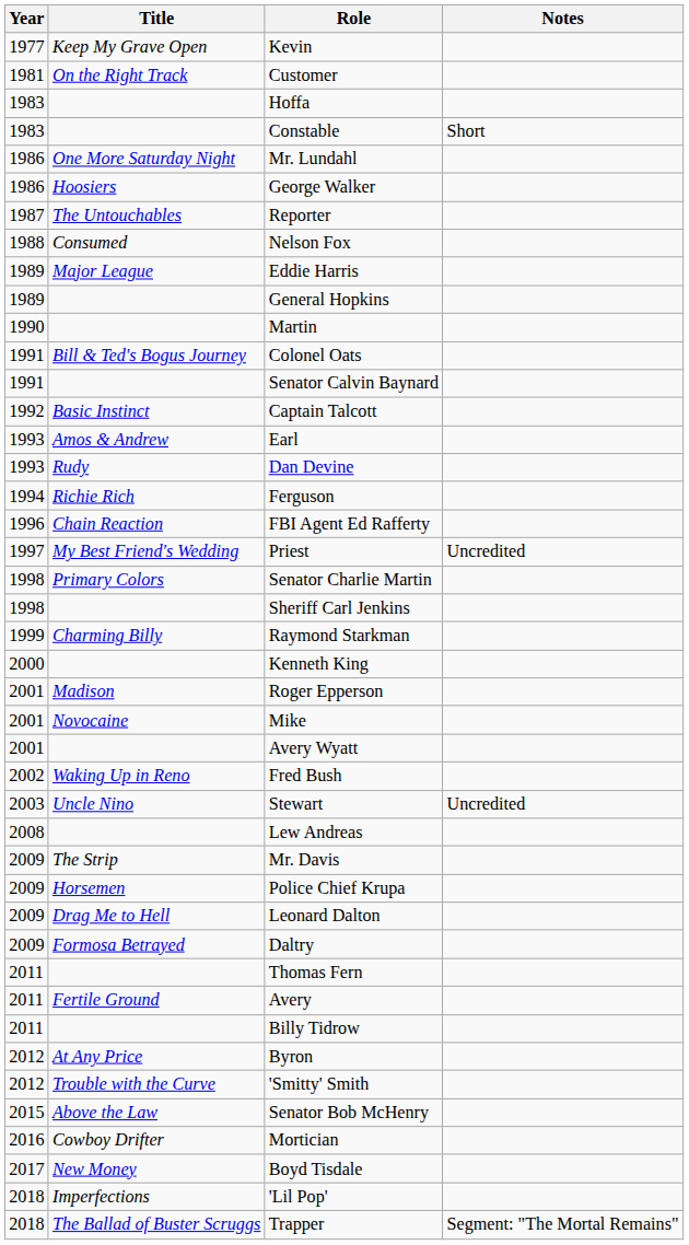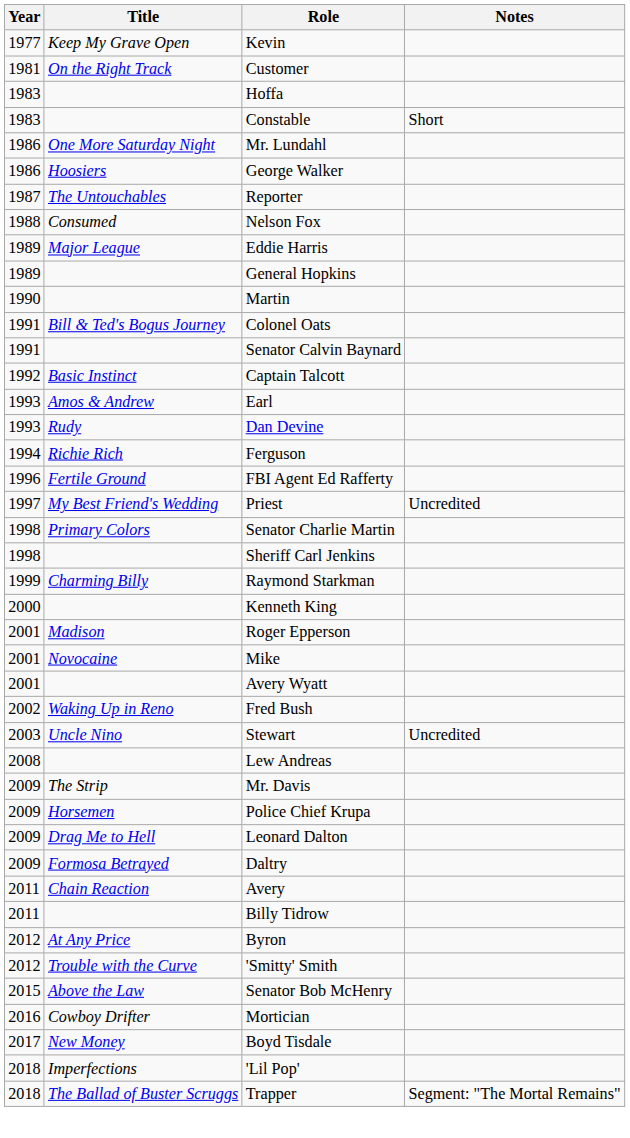FBI Agent Ed Rafferty | Title: Chain Reaction -> Fertile Ground
- row: 2011 | Thomas Fern
Avery | Title: Fertile Ground -> Chain Reaction
